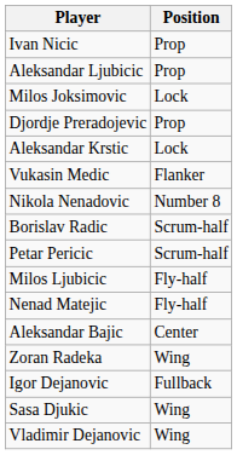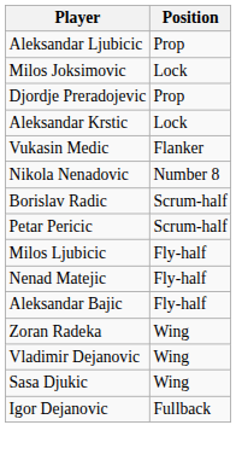- row: Ivan Nicic | Prop
Aleksandar Bajic | Position: Center -> Fly-half
rows swapped: Igor Dejanovic <-> Vladimir Dejanovic
